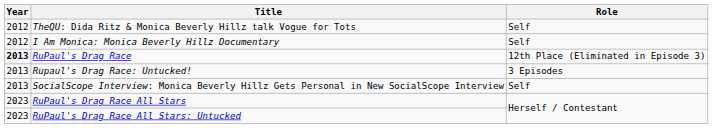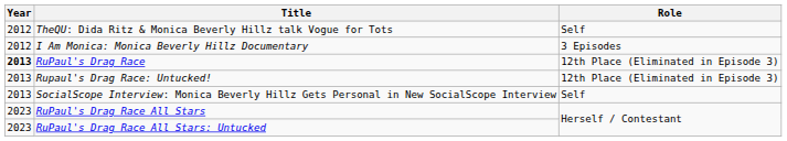I Am Monica: Monica Beverly Hillz Documentary | Role: Self -> 3 Episodes
Rupaul's Drag Race: Untucked! | Role: 3 Episodes -> 12th Place (Eliminated in Episode 3)
